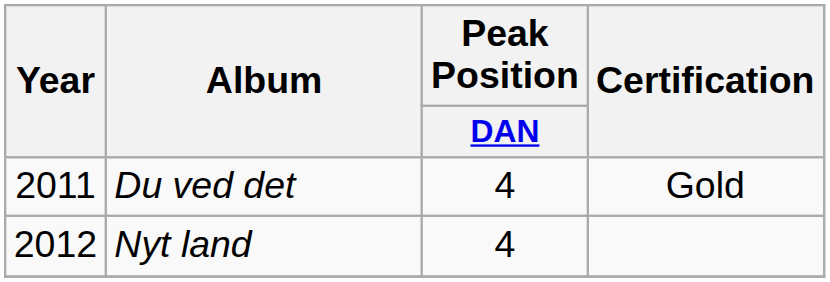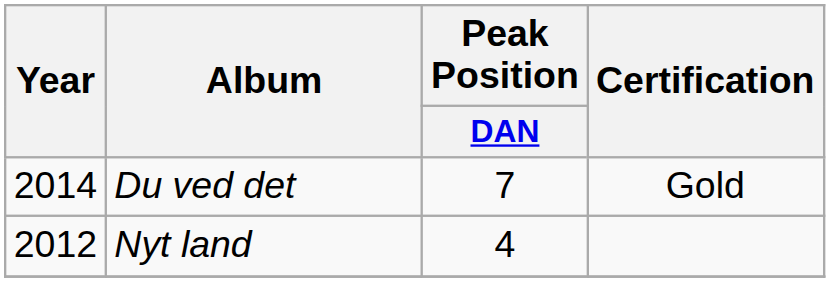Du ved det | Year: 2011 -> 2014
Du ved det | Peak Position / DAN: 4 -> 7
